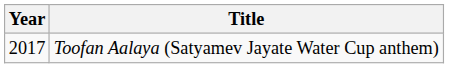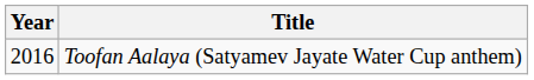Toofan Aalaya (Satyamev Jayate Water Cup anthem) | Year: 2017 -> 2016
